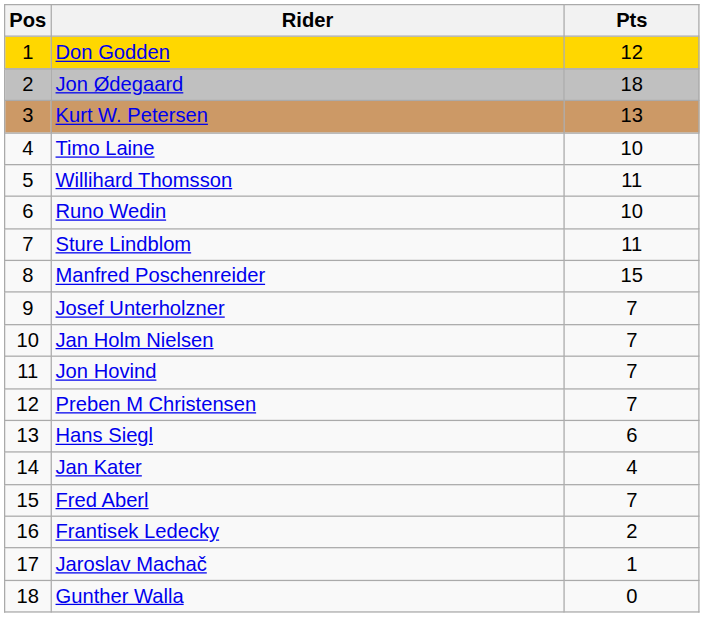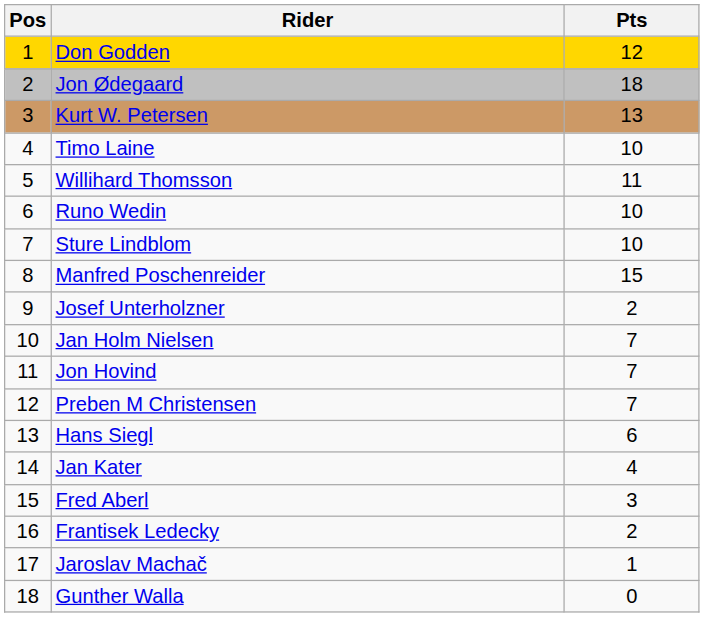Sture Lindblom | Pts: 11 -> 10
Josef Unterholzner | Pts: 7 -> 2
Fred Aberl | Pts: 7 -> 3
